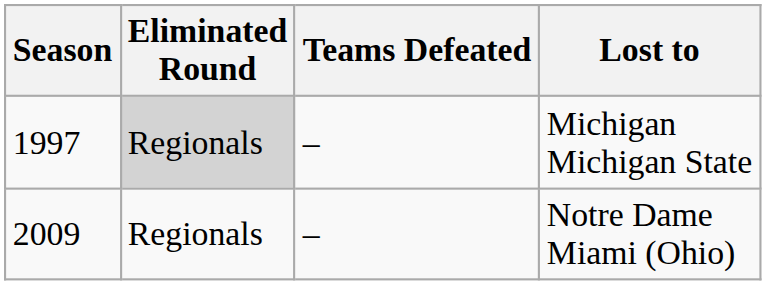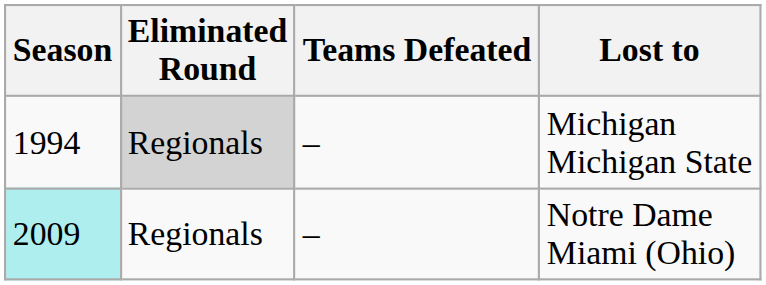Michigan Michigan State | Season: 1997 -> 1994
Notre Dame Miami (Ohio) | Season: no background -> paleturquoise background
